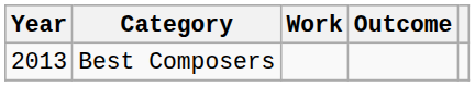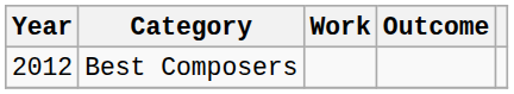Best Composers | Year: 2013 -> 2012
